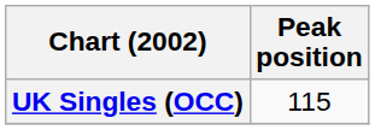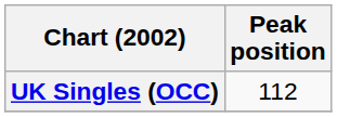UK Singles (OCC) | Peak position: 115 -> 112
